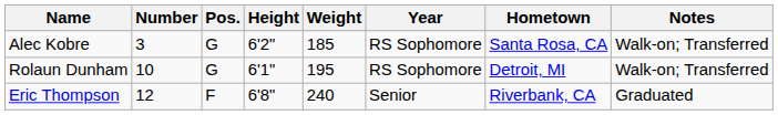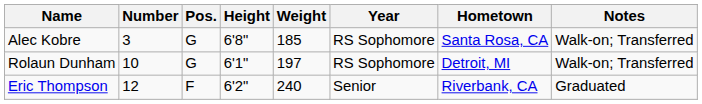Alec Kobre | Height: 6'2" -> 6'8"
Rolaun Dunham | Weight: 195 -> 197
Eric Thompson | Height: 6'8" -> 6'2"
